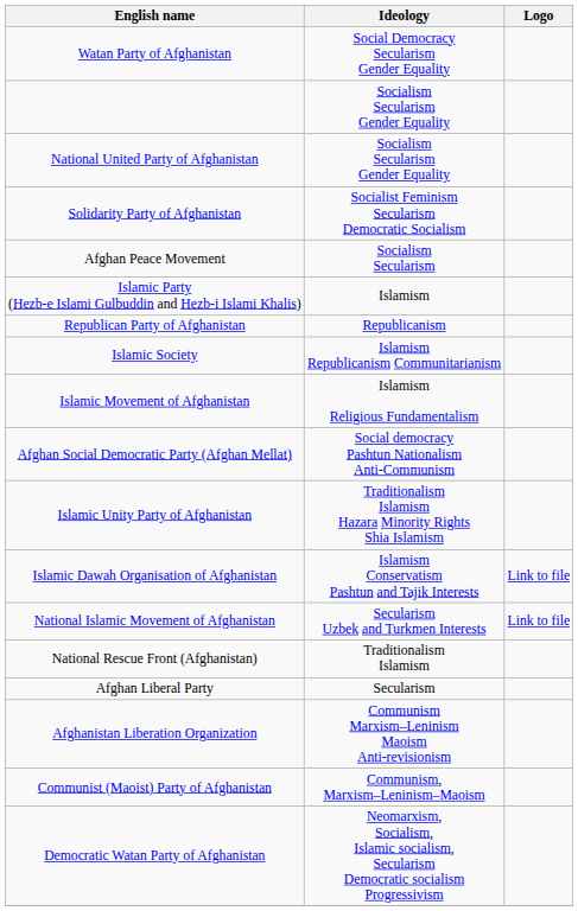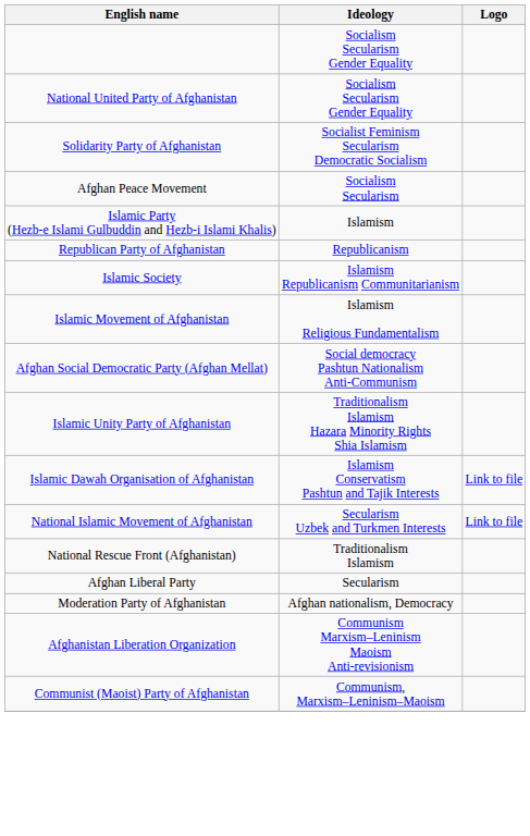- row: Watan Party of Afghanistan | Social Democracy Secularism Gender Equality
+ row: Moderation Party of Afghanistan | Afghan nationalism, Democracy
- row: Democratic Watan Party of Afghanistan | Neomarxism, Socialism, Islamic socialism, Secularism Democratic socialism Progressivism
